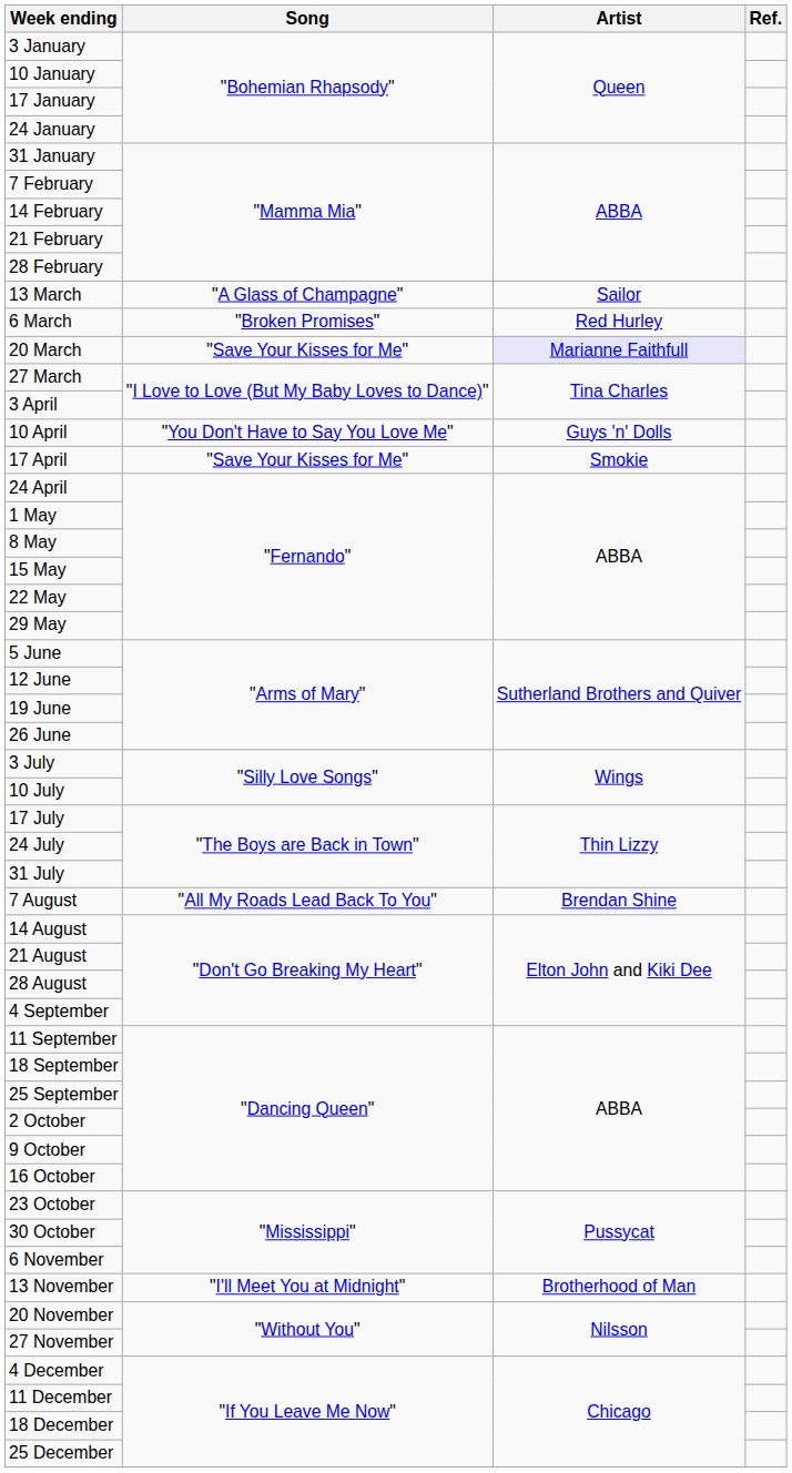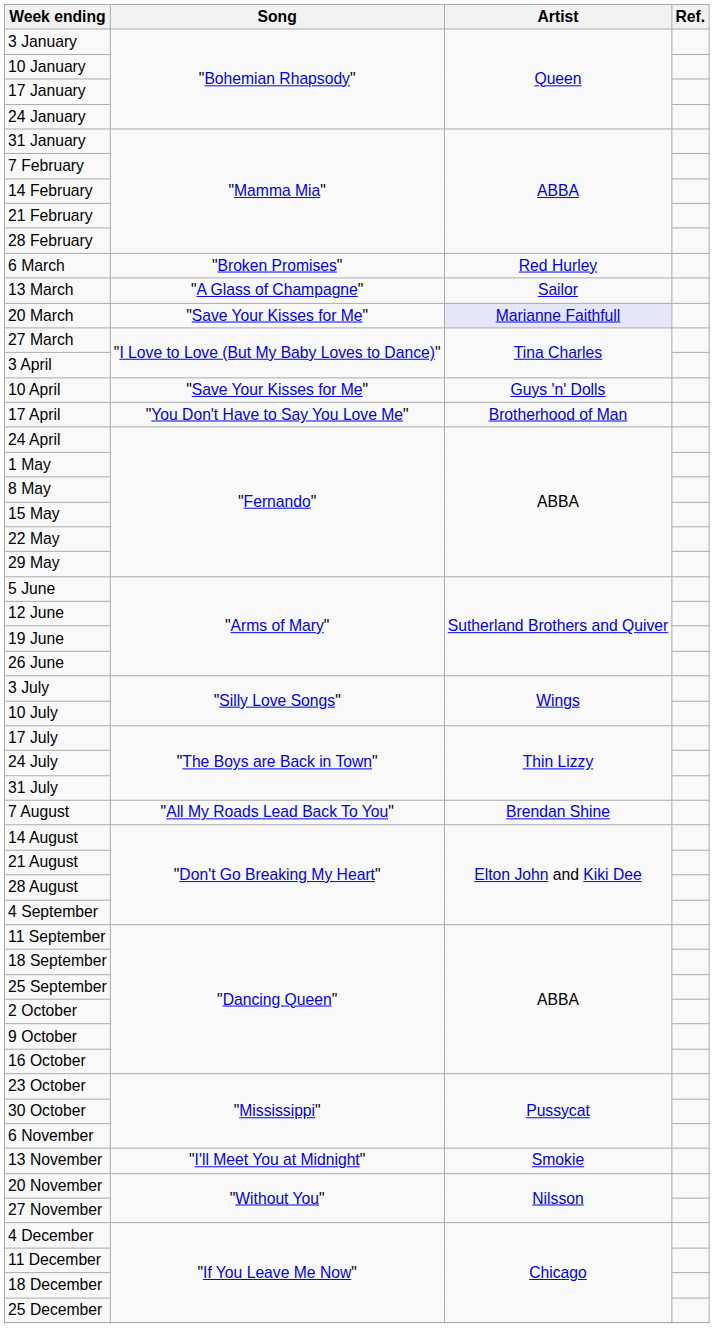rows swapped: 6 March <-> 13 March
10 April | Song: "You Don't Have to Say You Love Me" -> "Save Your Kisses for Me"
17 April | Song: "Save Your Kisses for Me" -> "You Don't Have to Say You Love Me"
17 April | Artist: Smokie -> Brotherhood of Man
13 November | Artist: Brotherhood of Man -> Smokie
